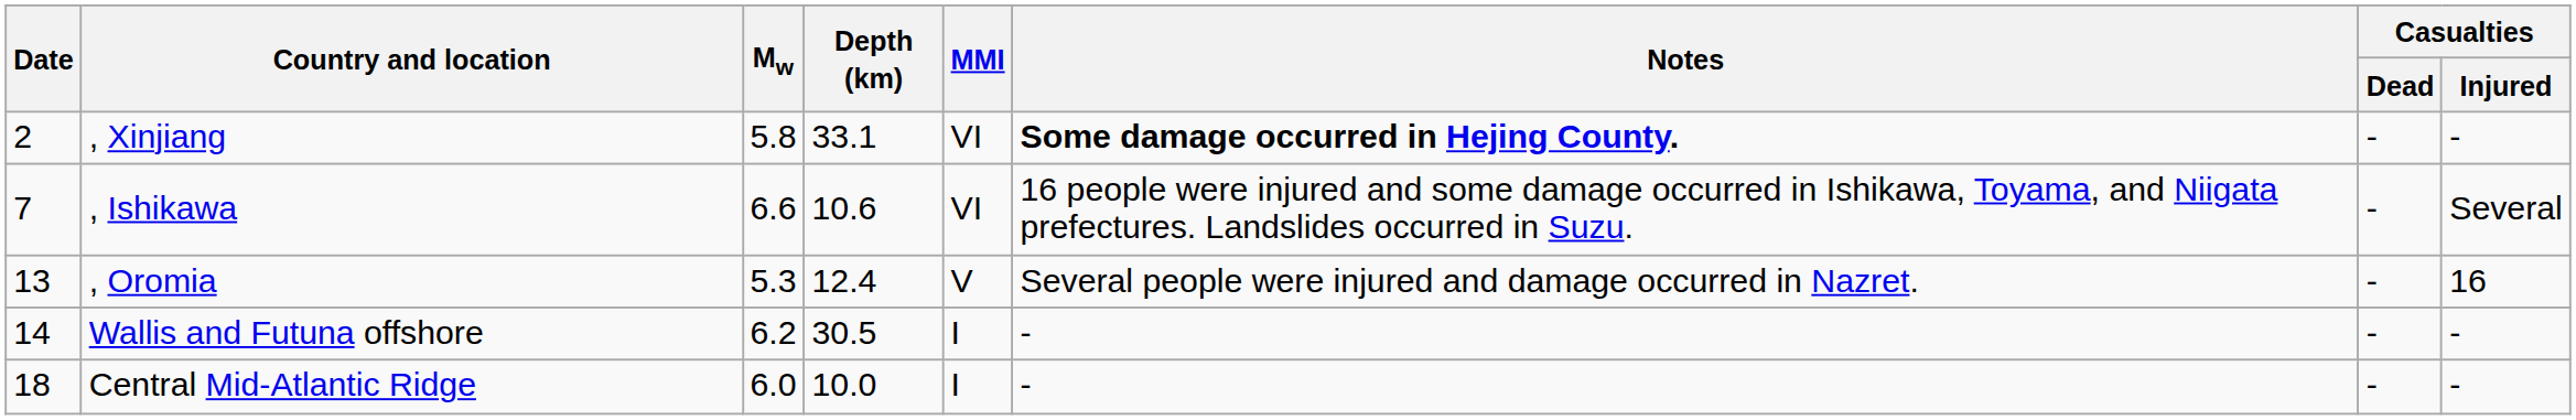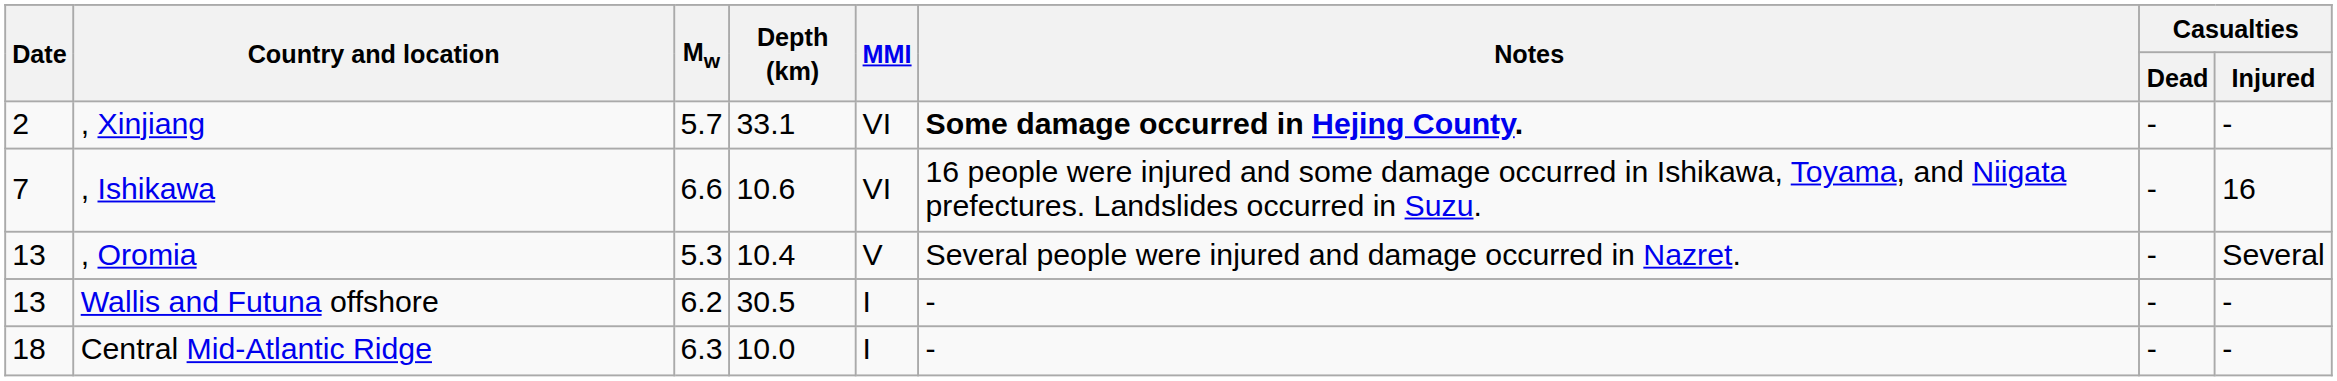, Xinjiang | Mw: 5.8 -> 5.7
, Ishikawa | Casualties / Injured: Several -> 16
, Oromia | Depth (km): 12.4 -> 10.4
, Oromia | Casualties / Injured: 16 -> Several
Wallis and Futuna offshore | Date: 14 -> 13
Central Mid-Atlantic Ridge | Mw: 6.0 -> 6.3
